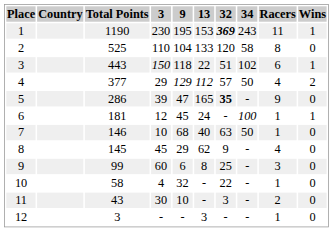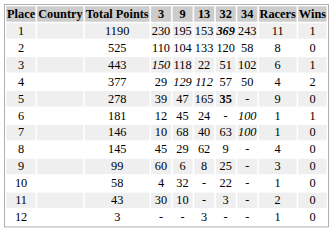5 | Total Points: 286 -> 278
7 | 34: 50 -> 100
